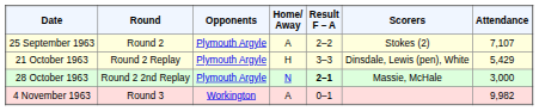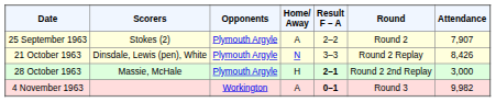columns swapped: Round <-> Scorers
25 September 1963 | Attendance: 7,107 -> 7,907
21 October 1963 | Home/ Away: H -> N
21 October 1963 | Attendance: 5,429 -> 8,426
28 October 1963 | Home/ Away: N -> H
4 November 1963 | Result F – A: normal -> bold
